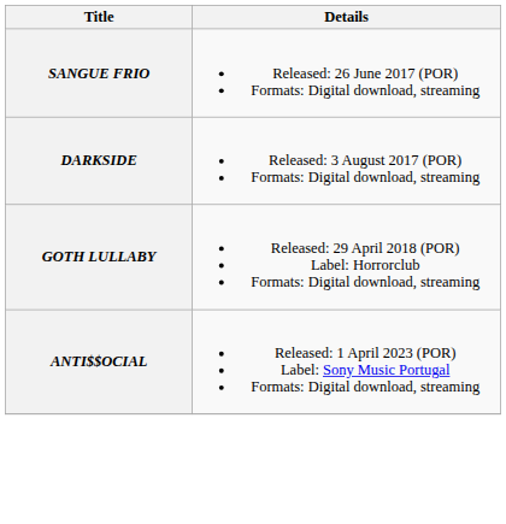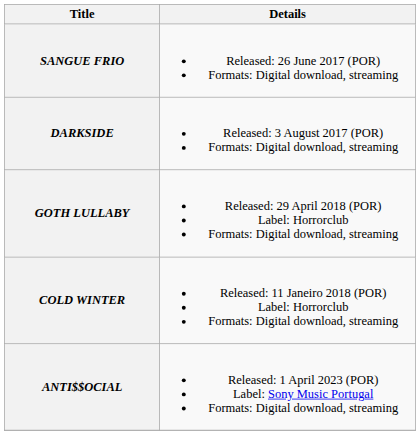+ row: COLD WINTER | Released: 11 Janeiro 2018 (POR) Label: Horrorclub Formats: Digital download, streaming
